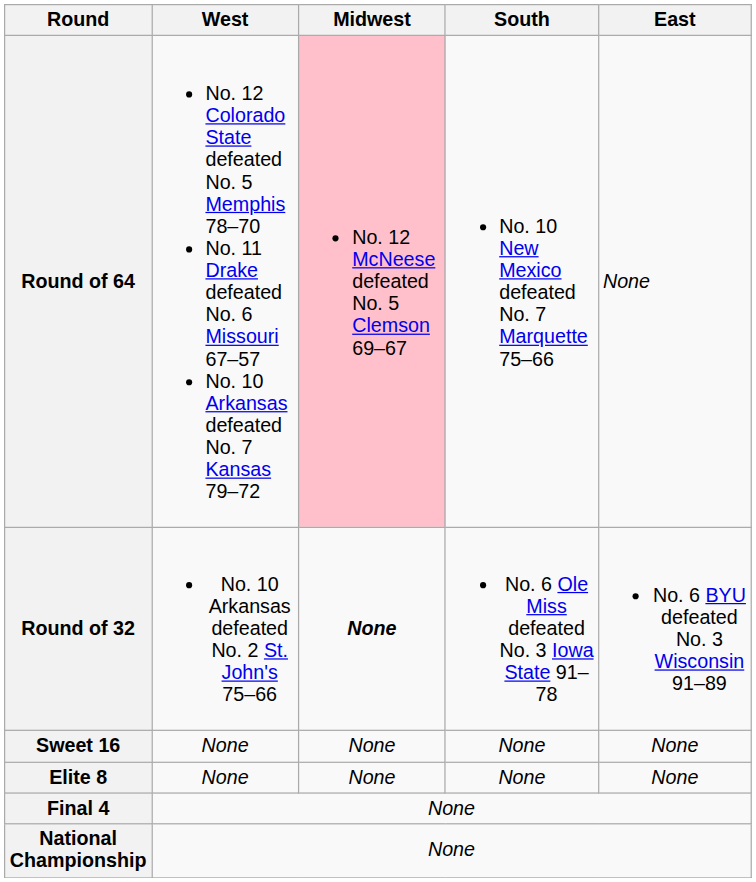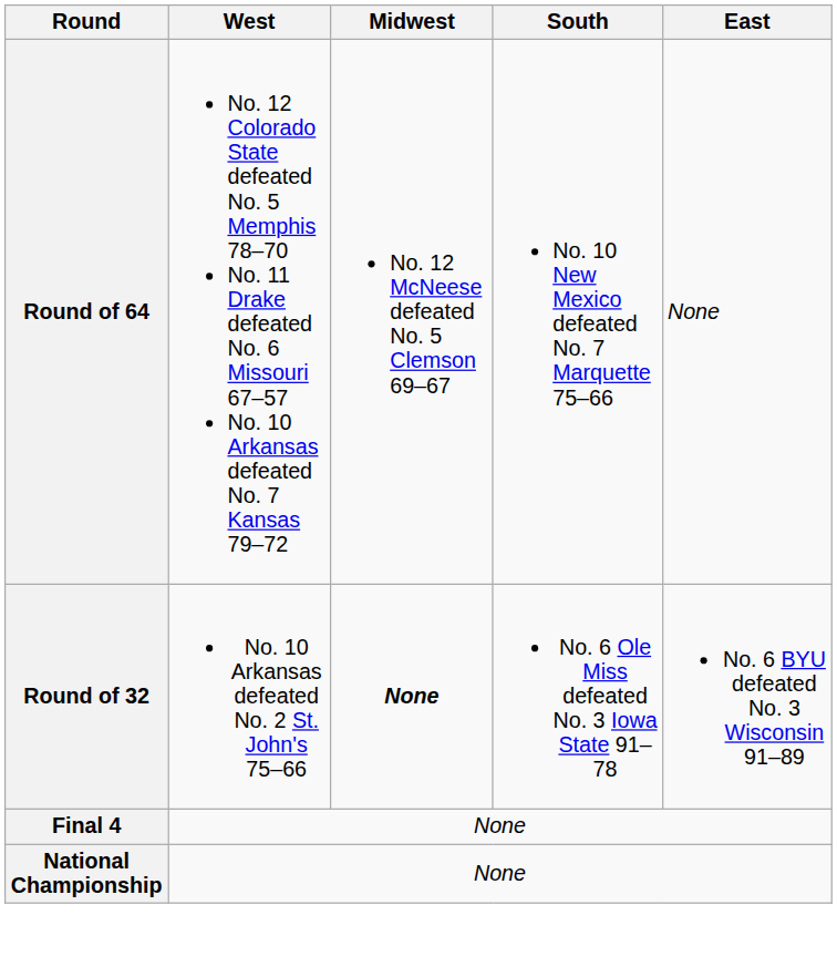Round of 64 | Midwest: pink background -> no background
- row: Sweet 16 | None | None | None | None
- row: Elite 8 | None | None | None | None
